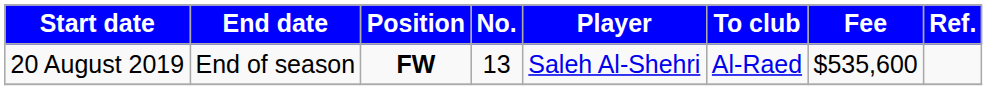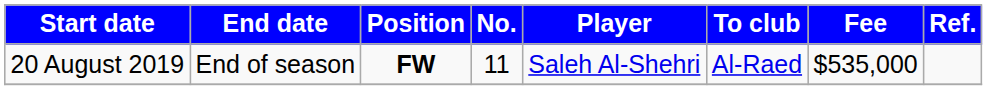20 August 2019 | No.: 13 -> 11
20 August 2019 | Fee: $535,600 -> $535,000
